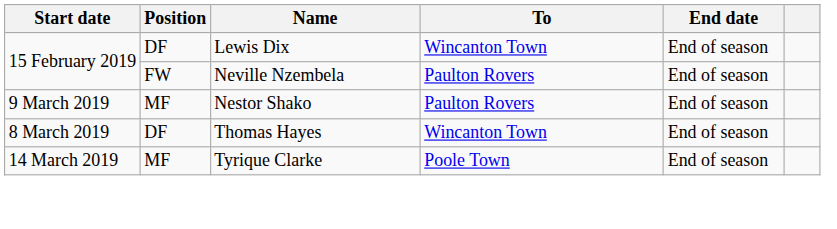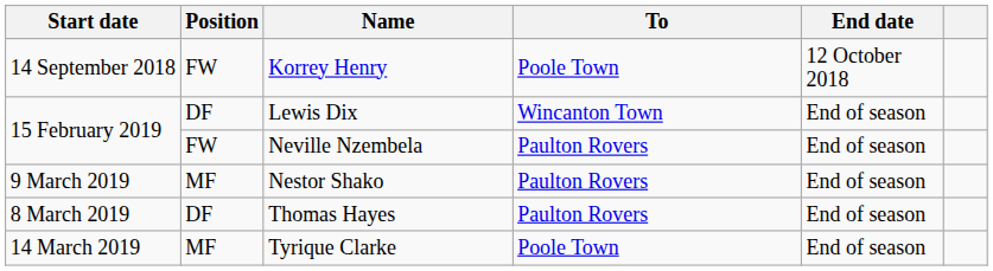+ row: 14 September 2018 | FW | Korrey Henry | Poole Town | 12 October 2018
Thomas Hayes | To: Wincanton Town -> Paulton Rovers
